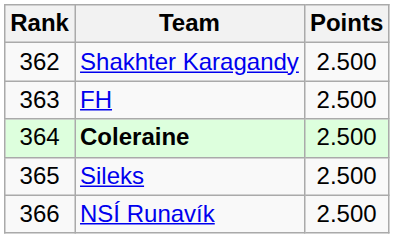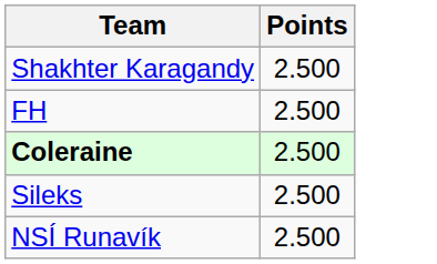- column: Rank | 362 | 363 | 364 | 365 | 366
